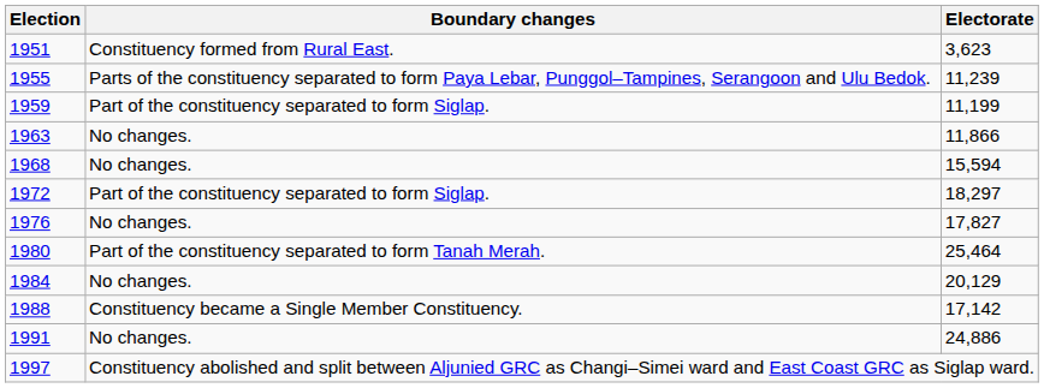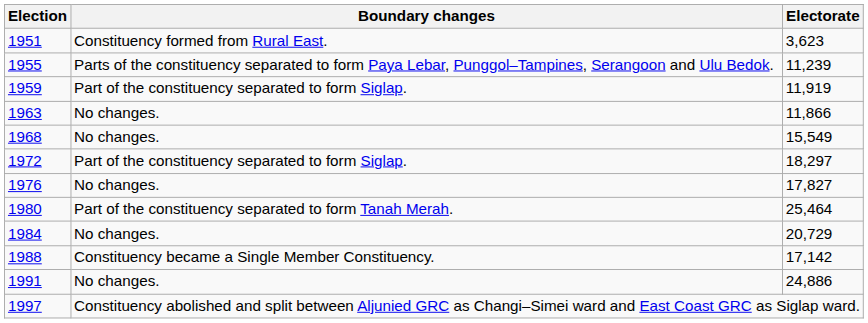1959 | Electorate: 11,199 -> 11,919
1968 | Electorate: 15,594 -> 15,549
1984 | Electorate: 20,129 -> 20,729
